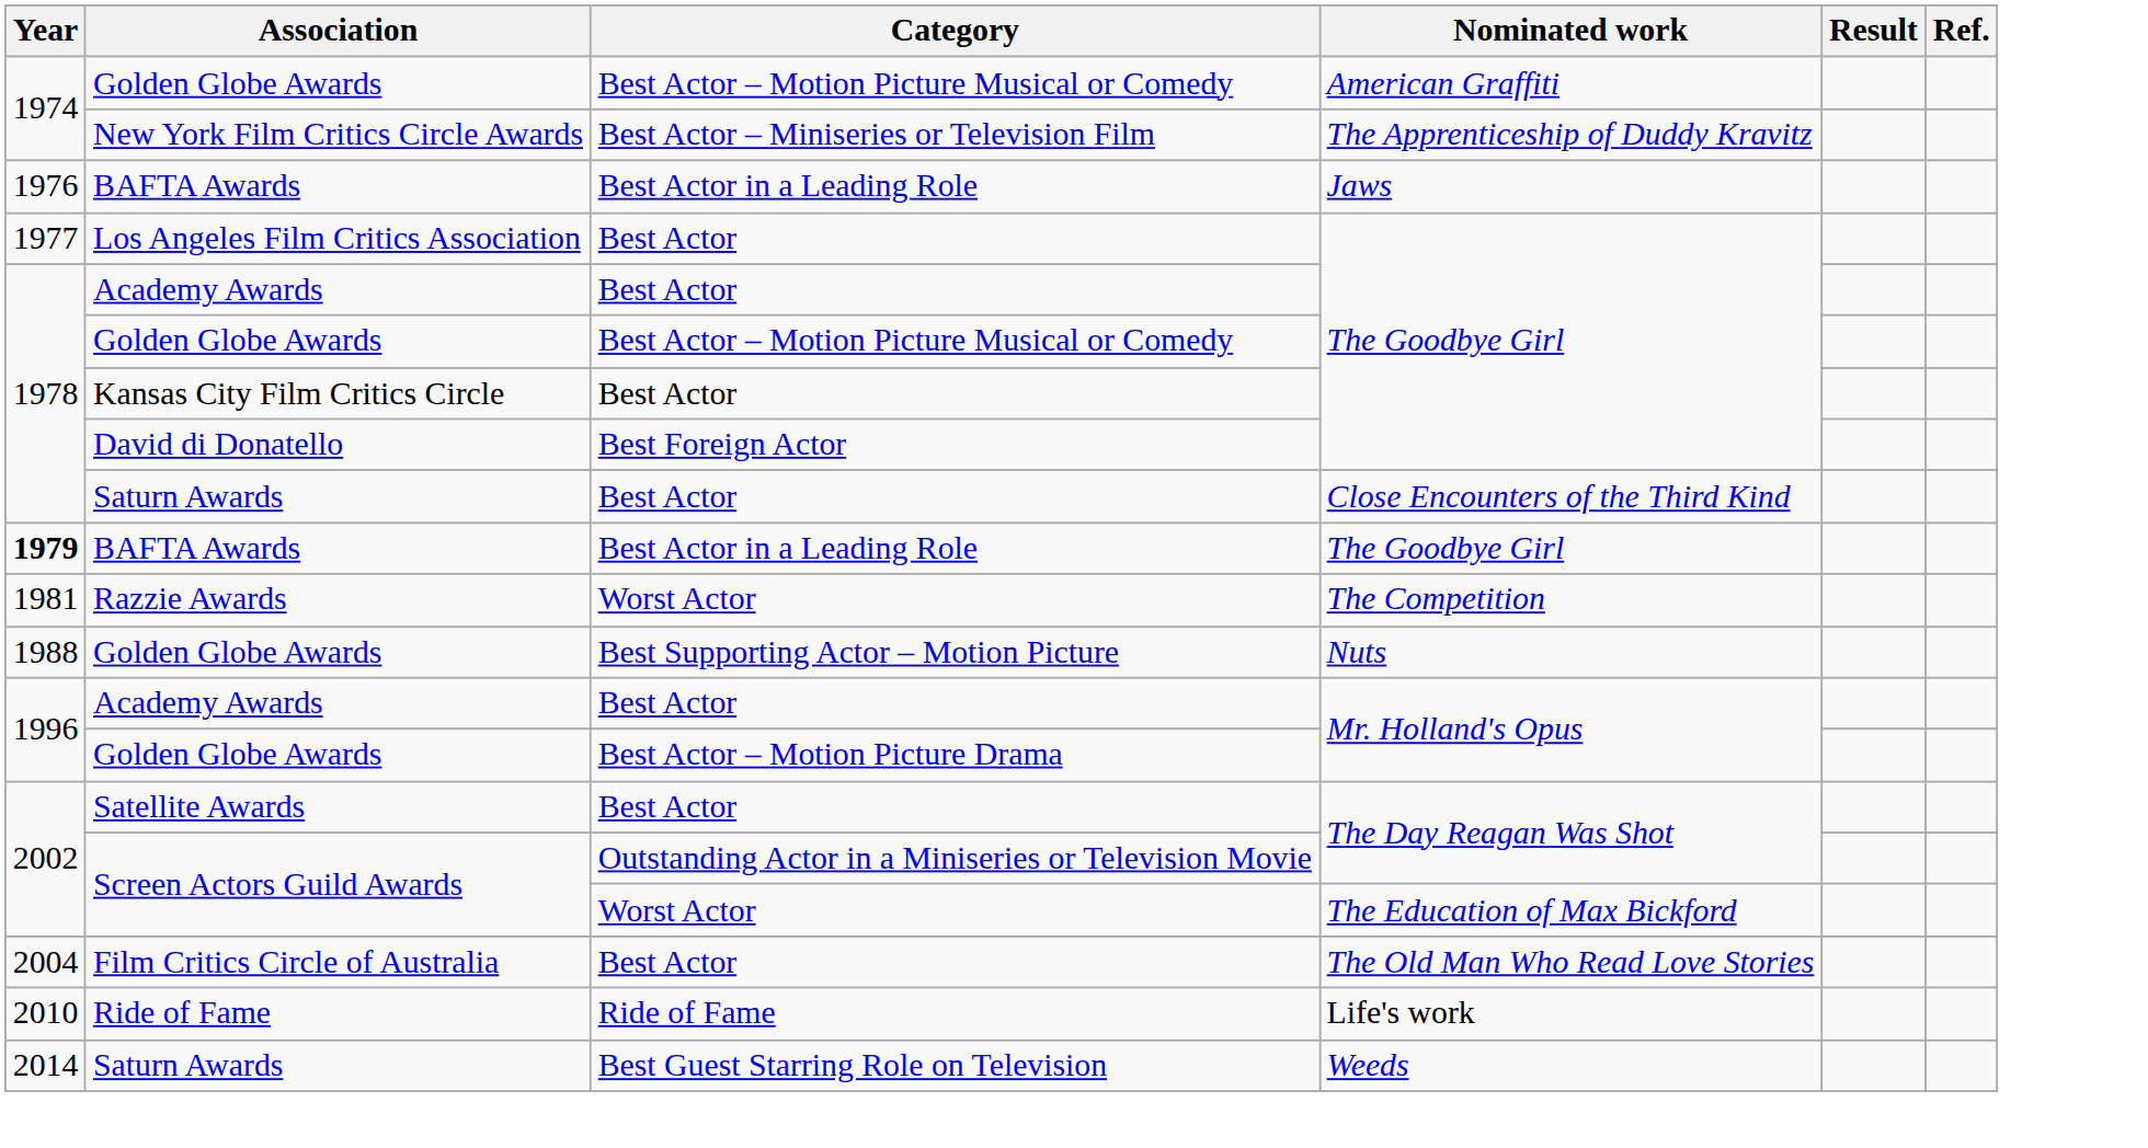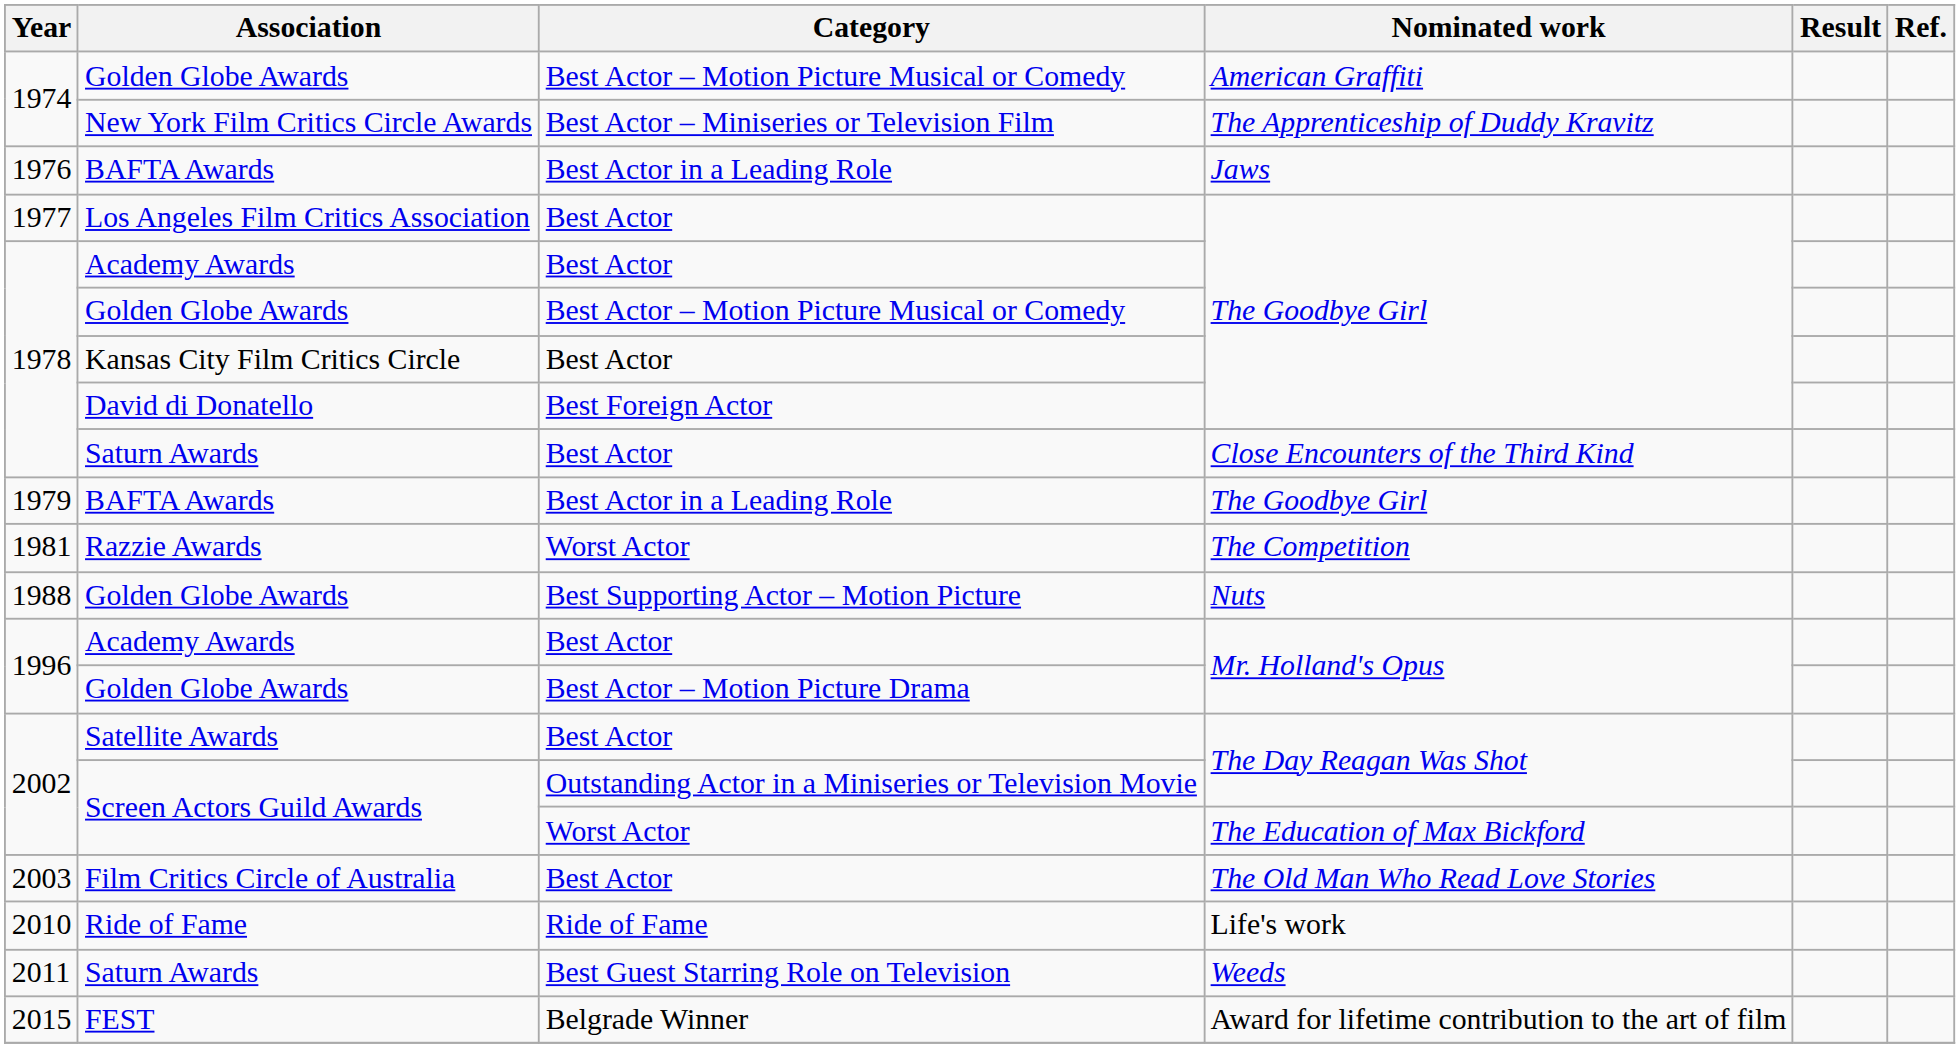BAFTA Awards / The Goodbye Girl | Year: bold -> normal
Film Critics Circle of Australia | Year: 2004 -> 2003
Saturn Awards / Weeds | Year: 2014 -> 2011
+ row: 2015 | FEST | Belgrade Winner | Award for lifetime contribution to the art of film
